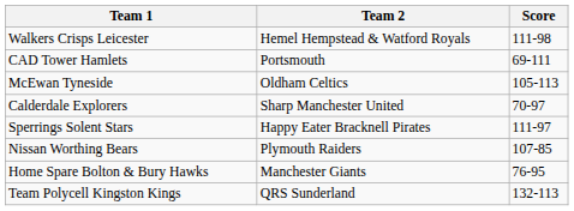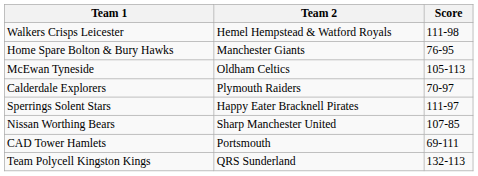rows swapped: CAD Tower Hamlets <-> Home Spare Bolton & Bury Hawks
Calderdale Explorers | Team 2: Sharp Manchester United -> Plymouth Raiders
Nissan Worthing Bears | Team 2: Plymouth Raiders -> Sharp Manchester United
